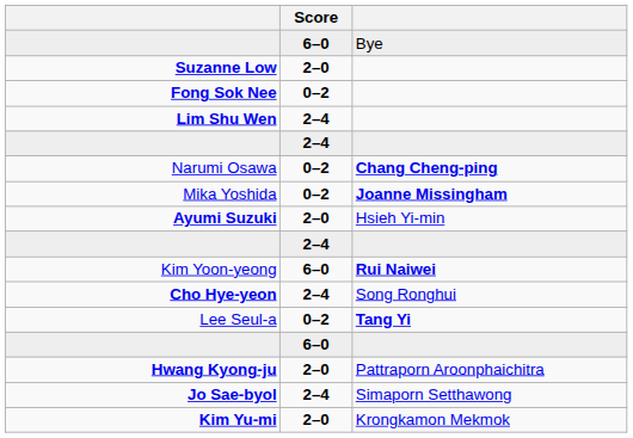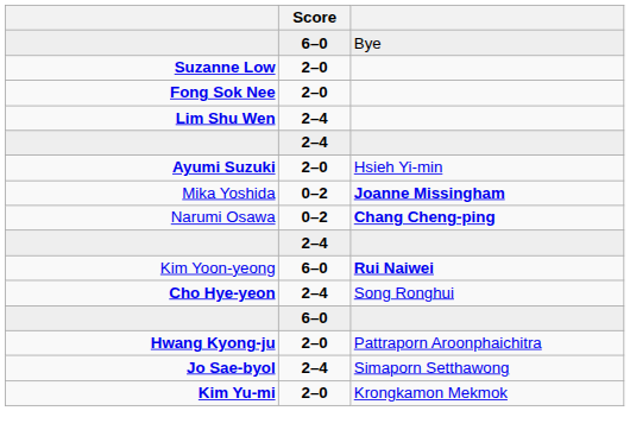Fong Sok Nee | Score: 0–2 -> 2–0
rows swapped: Ayumi Suzuki <-> Narumi Osawa
- row: Lee Seul-a | 0–2 | Tang Yi
